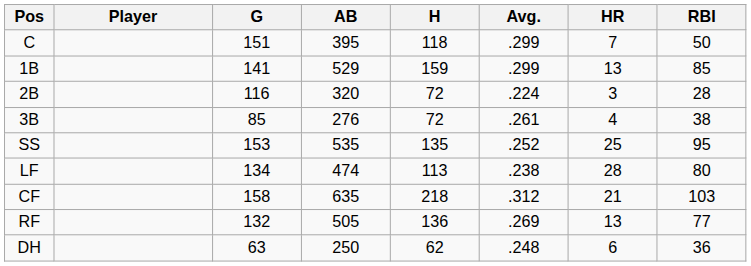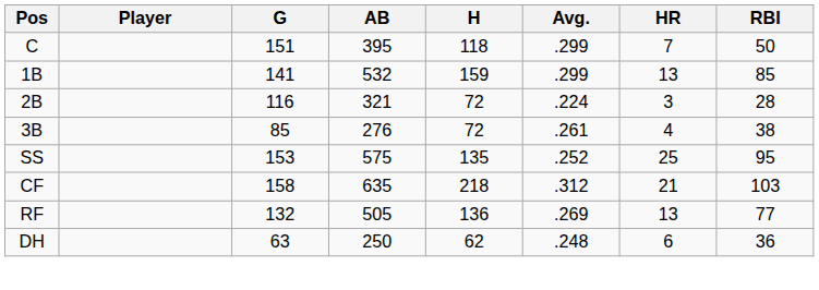1B | AB: 529 -> 532
2B | AB: 320 -> 321
SS | AB: 535 -> 575
- row: LF | 134 | 474 | 113 | .238 | 28 | 80
